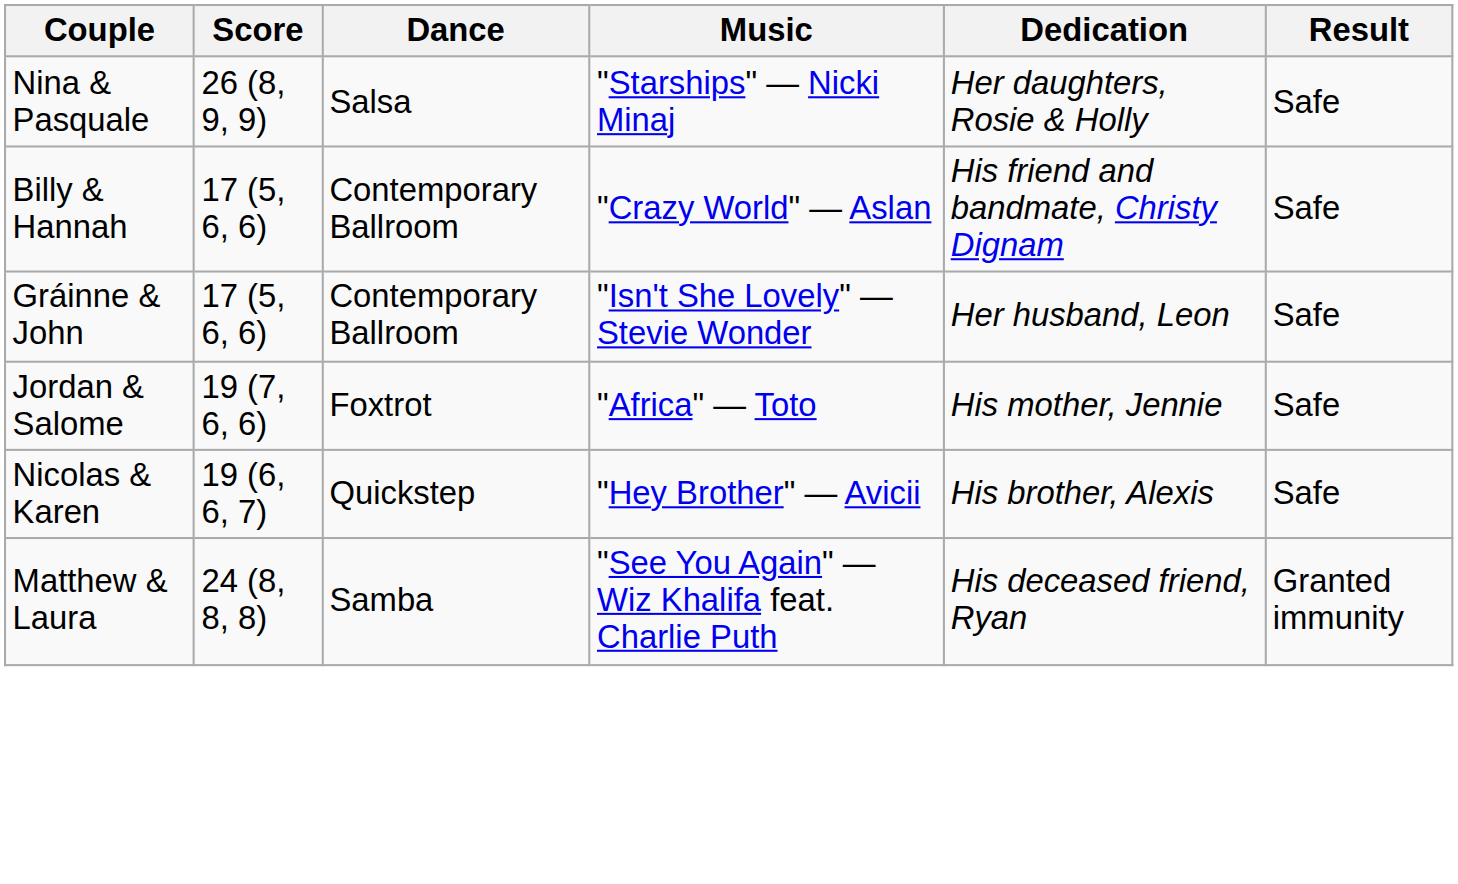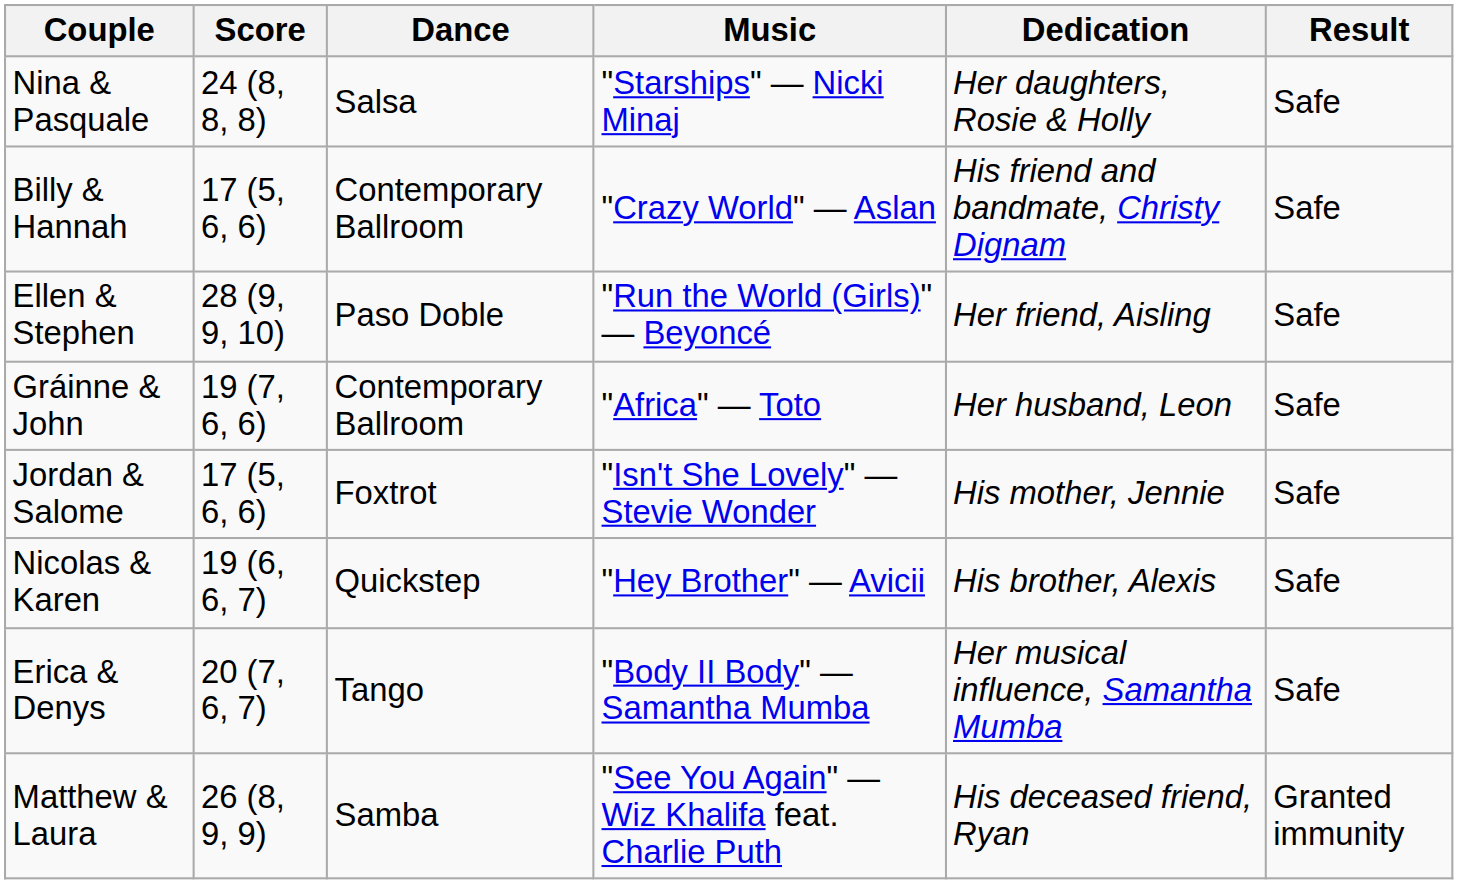Nina & Pasquale | Score: 26 (8, 9, 9) -> 24 (8, 8, 8)
+ row: Ellen & Stephen | 28 (9, 9, 10) | Paso Doble | "Run the World (Girls)" — Beyoncé | Her friend, Aisling | Safe
Gráinne & John | Score: 17 (5, 6, 6) -> 19 (7, 6, 6)
Gráinne & John | Music: "Isn't She Lovely" — Stevie Wonder -> "Africa" — Toto
Jordan & Salome | Score: 19 (7, 6, 6) -> 17 (5, 6, 6)
Jordan & Salome | Music: "Africa" — Toto -> "Isn't She Lovely" — Stevie Wonder
+ row: Erica & Denys | 20 (7, 6, 7) | Tango | "Body II Body" — Samantha Mumba | Her musical influence, Samantha Mumba | Safe
Matthew & Laura | Score: 24 (8, 8, 8) -> 26 (8, 9, 9)
